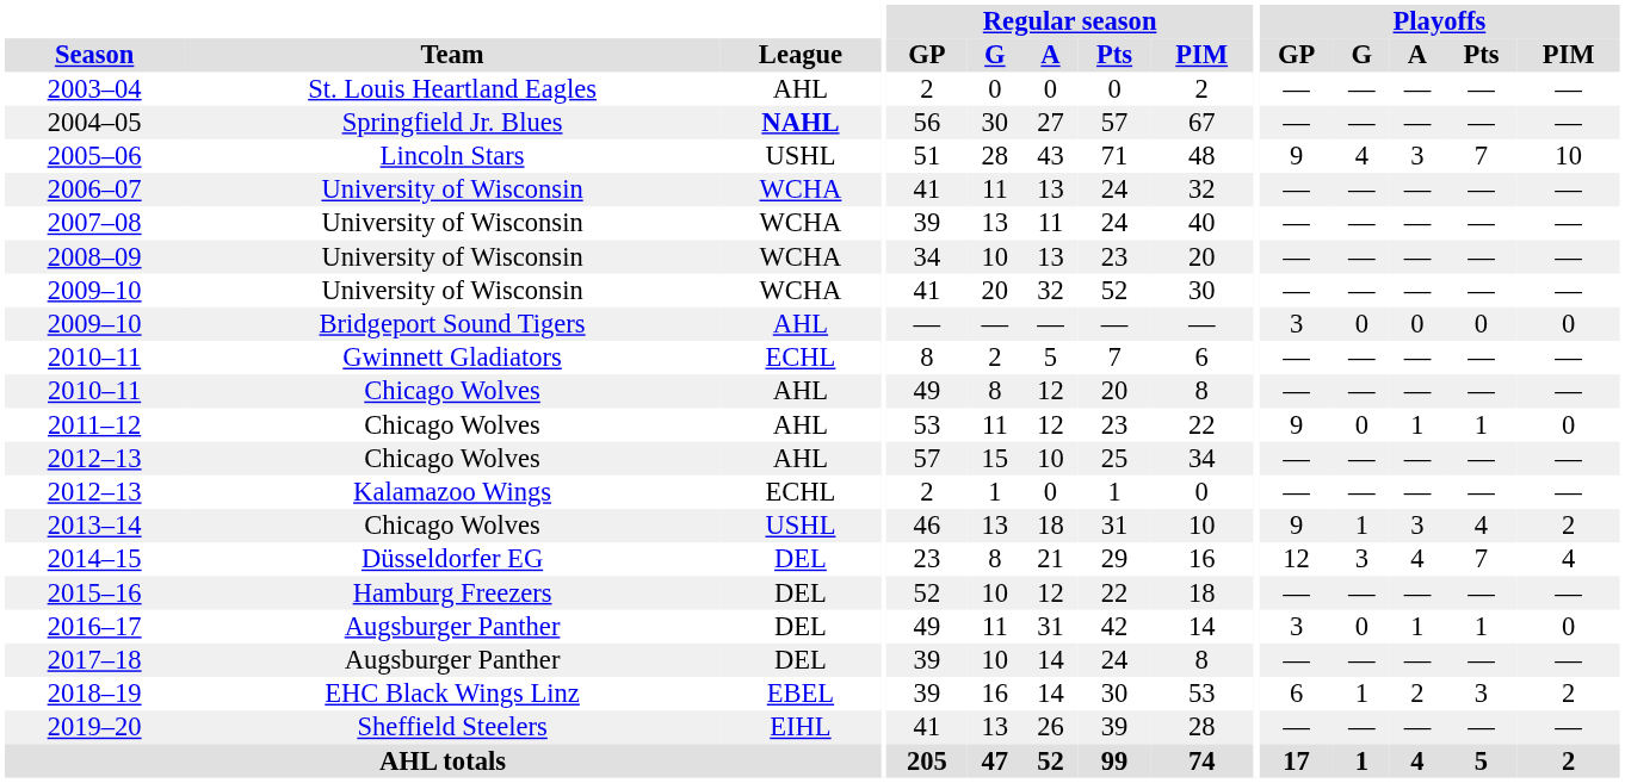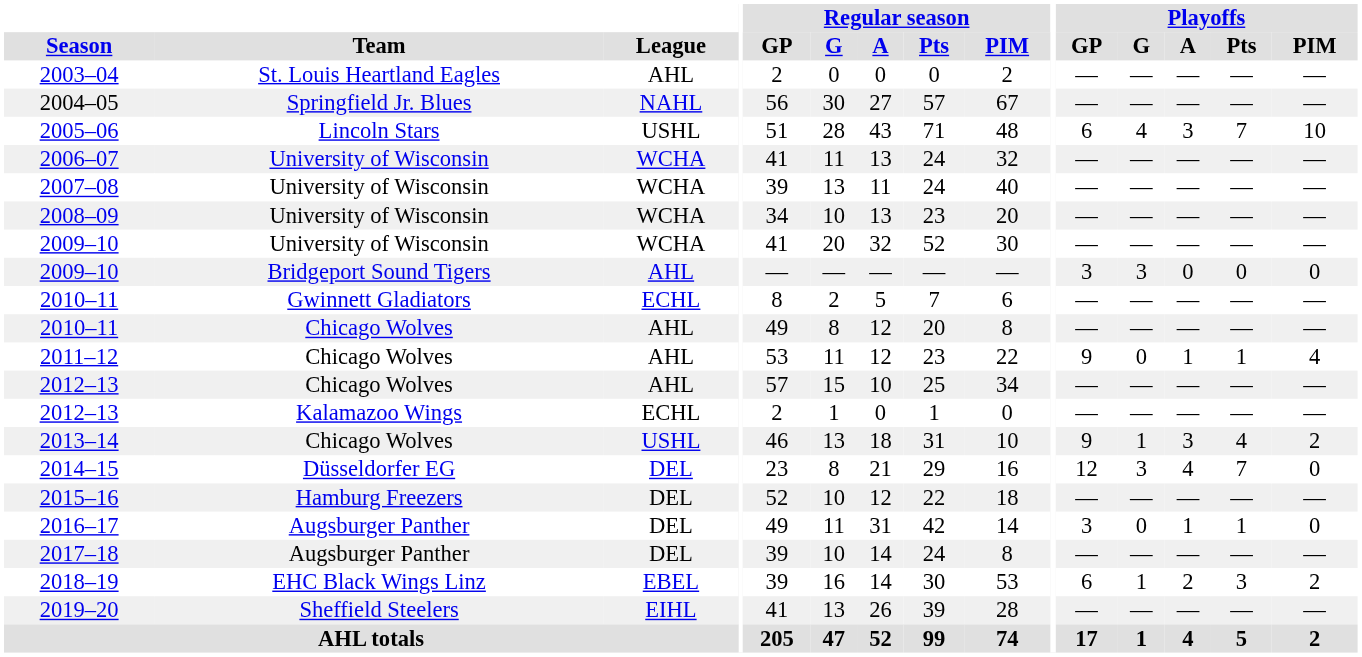2004–05 | League: bold -> normal
2005–06 | Playoffs / GP: 9 -> 6
2009–10 / Bridgeport Sound Tigers | Playoffs / G: 0 -> 3
2011–12 | Playoffs / PIM: 0 -> 4
2014–15 | Playoffs / PIM: 4 -> 0
